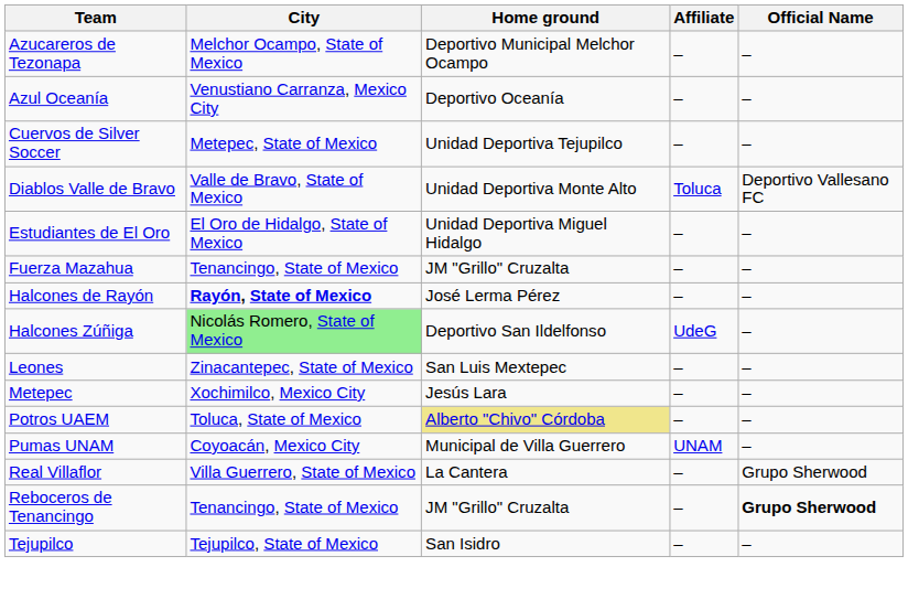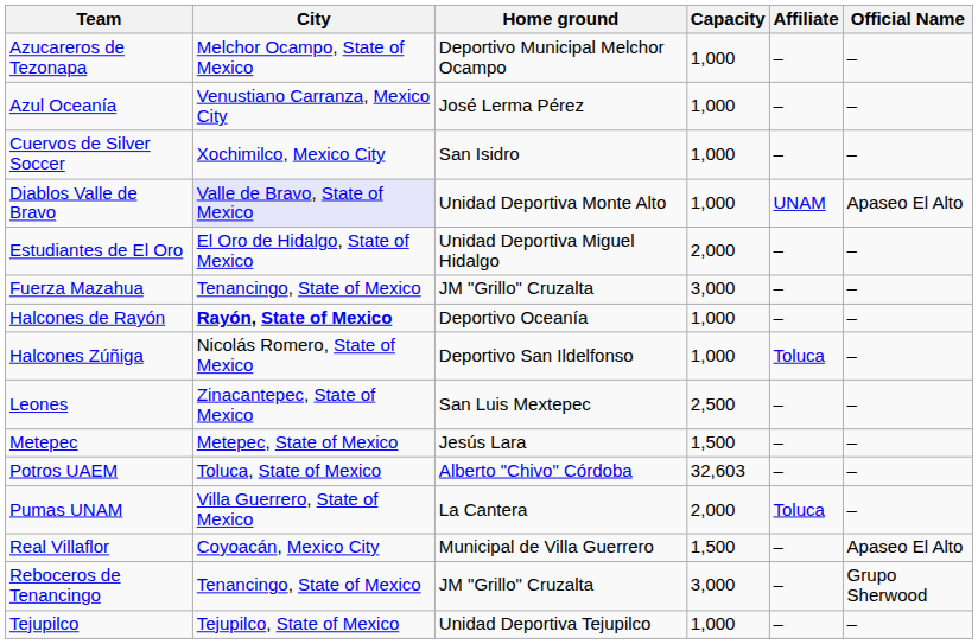+ column: Capacity | 1,000 | 1,000 | 1,000 | 1,000 | 2,000 | 3,000 | 1,000 | 1,000 | 2,500 | 1,500 | 32,603 | 2,000 | 1,500 | 3,000 | 1,000
Azul Oceanía | Home ground: Deportivo Oceanía -> José Lerma Pérez
Cuervos de Silver Soccer | City: Metepec, State of Mexico -> Xochimilco, Mexico City
Cuervos de Silver Soccer | Home ground: Unidad Deportiva Tejupilco -> San Isidro
Diablos Valle de Bravo | City: no background -> lavender background
Diablos Valle de Bravo | Affiliate: Toluca -> UNAM
Diablos Valle de Bravo | Official Name: Deportivo Vallesano FC -> Apaseo El Alto
Halcones de Rayón | Home ground: José Lerma Pérez -> Deportivo Oceanía
Halcones Zúñiga | City: lightgreen background -> no background
Halcones Zúñiga | Affiliate: UdeG -> Toluca
Metepec | City: Xochimilco, Mexico City -> Metepec, State of Mexico
Potros UAEM | Home ground: khaki background -> no background
Pumas UNAM | City: Coyoacán, Mexico City -> Villa Guerrero, State of Mexico
Pumas UNAM | Home ground: Municipal de Villa Guerrero -> La Cantera
Pumas UNAM | Affiliate: UNAM -> Toluca
Real Villaflor | City: Villa Guerrero, State of Mexico -> Coyoacán, Mexico City
Real Villaflor | Home ground: La Cantera -> Municipal de Villa Guerrero
Real Villaflor | Official Name: Grupo Sherwood -> Apaseo El Alto
Reboceros de Tenancingo | Official Name: bold -> normal
Tejupilco | Home ground: San Isidro -> Unidad Deportiva Tejupilco
